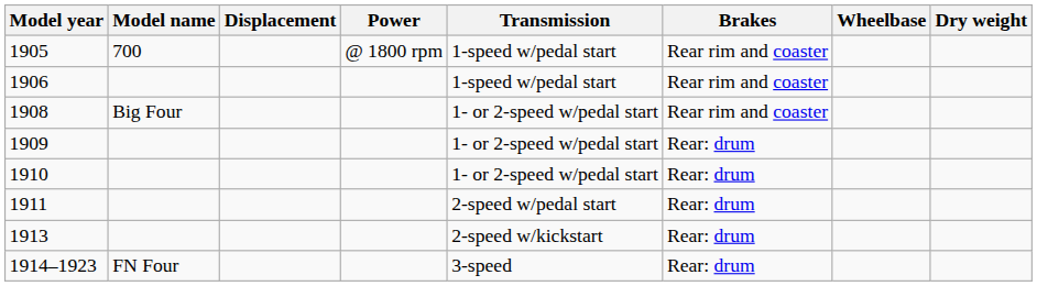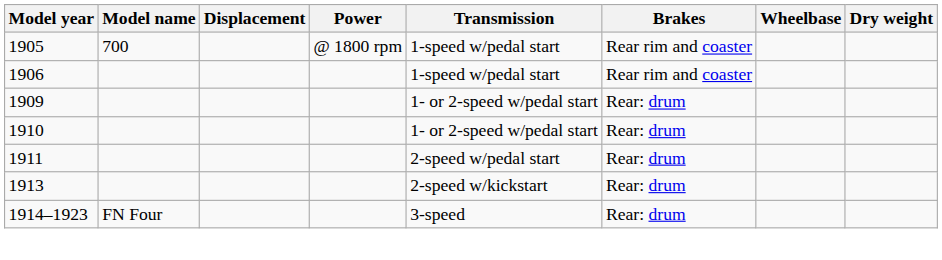- row: 1908 | Big Four | 1- or 2-speed w/pedal start | Rear rim and coaster
